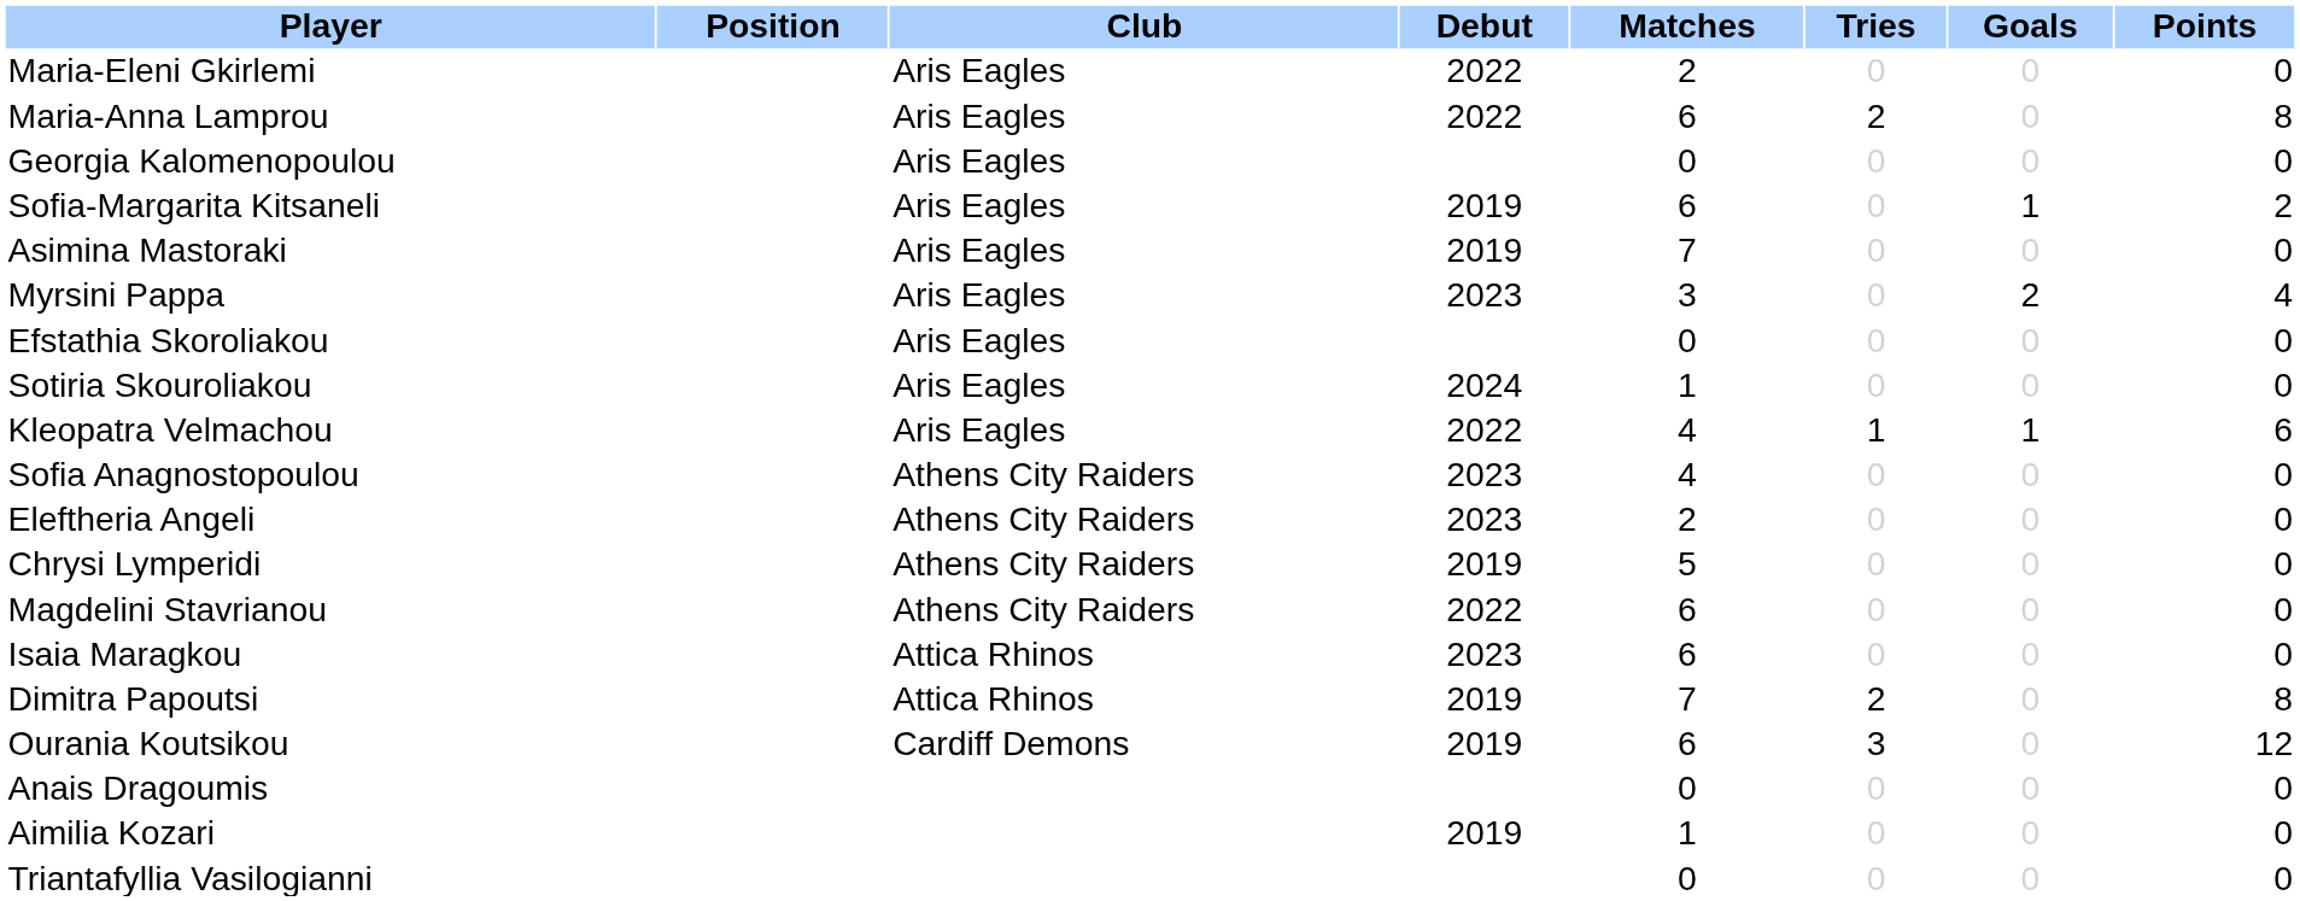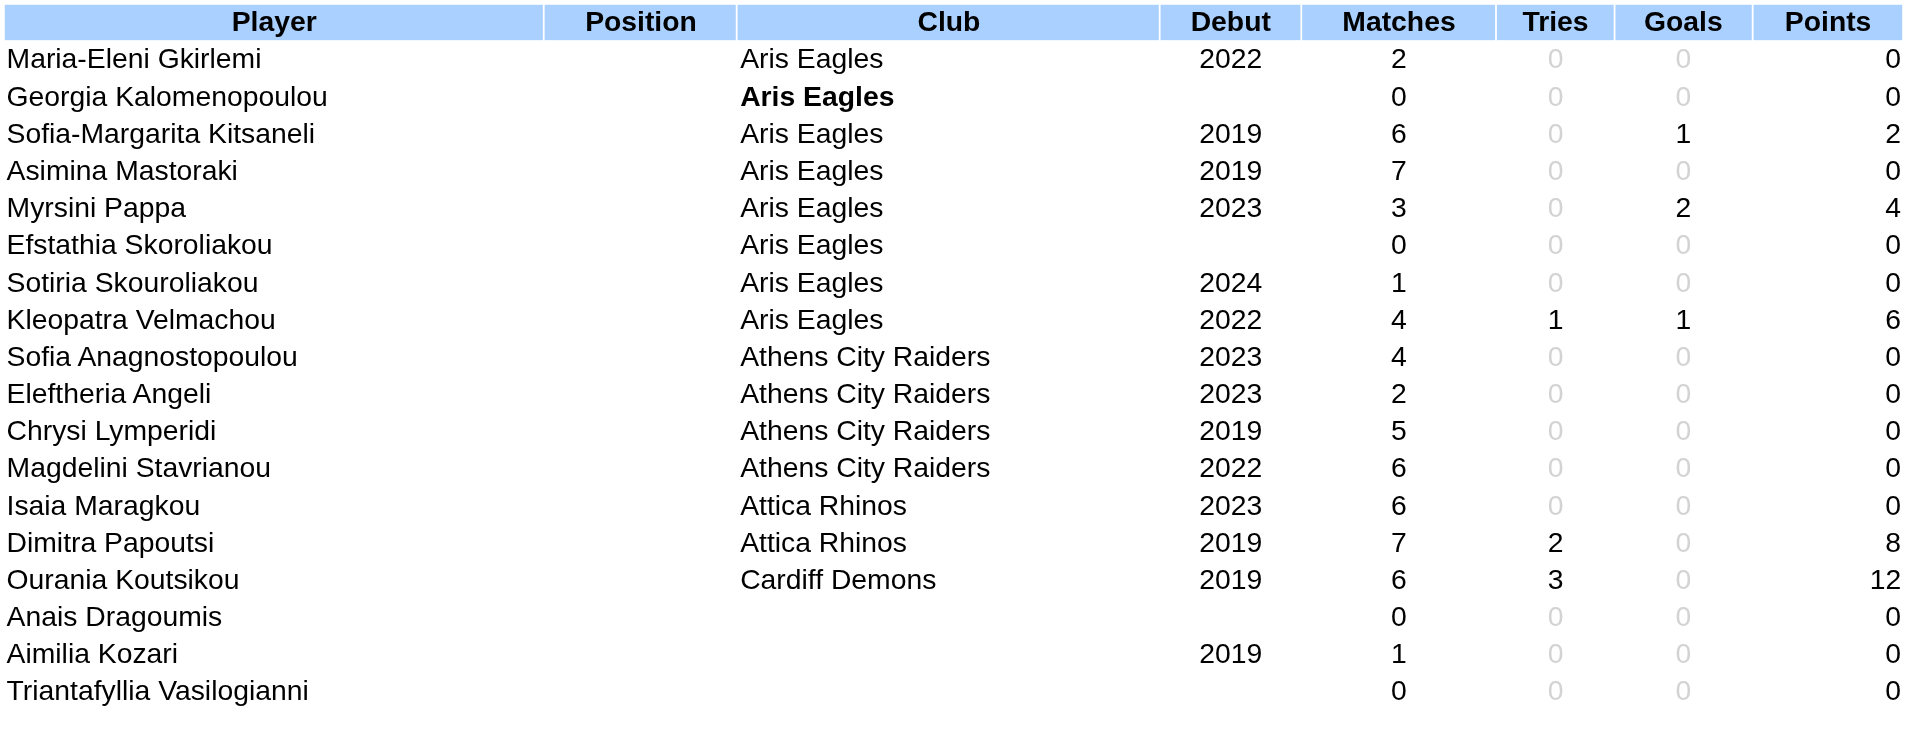- row: Maria-Anna Lamprou | Aris Eagles | 2022 | 6 | 2 | 0 | 8
Georgia Kalomenopoulou | Club: normal -> bold
